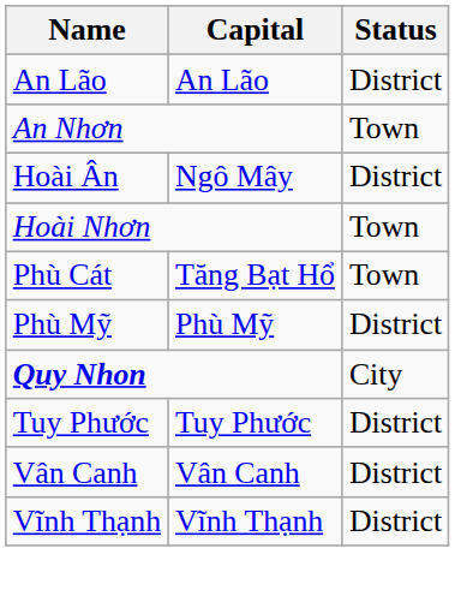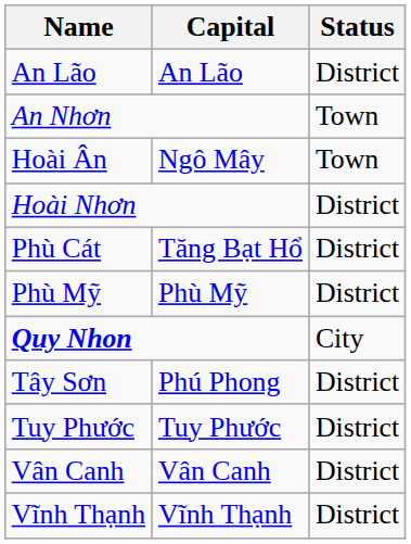Hoài Ân | Status: District -> Town
Hoài Nhơn | Status: Town -> District
Phù Cát | Status: Town -> District
+ row: Tây Sơn | Phú Phong | District
